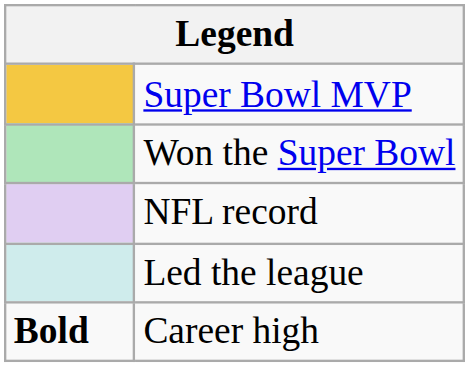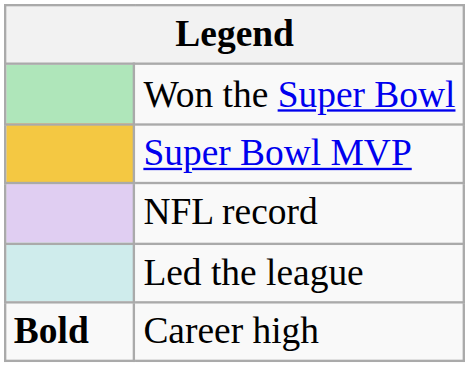rows swapped: Super Bowl MVP <-> Won the Super Bowl
